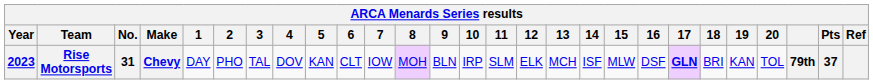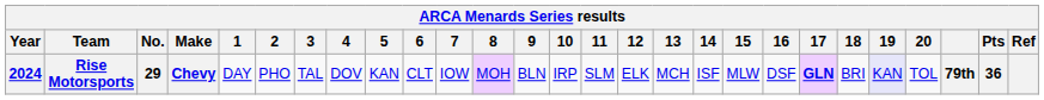Rise Motorsports | Year: 2023 -> 2024
Rise Motorsports | No.: 31 -> 29
Rise Motorsports | 19: no background -> lavender background
Rise Motorsports | Pts: 37 -> 36
